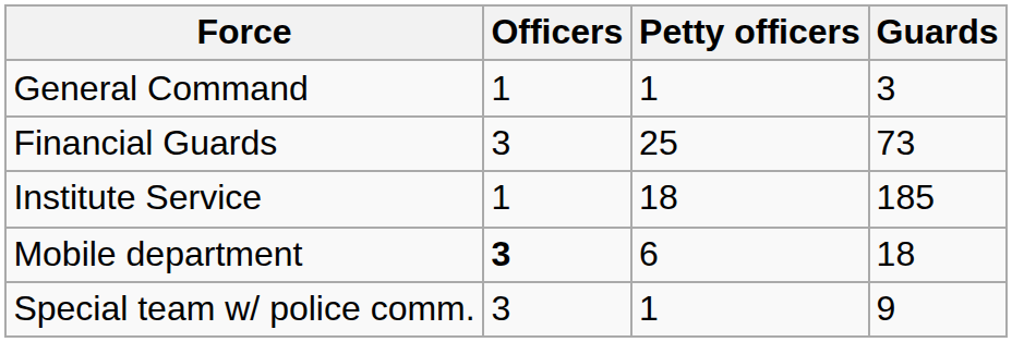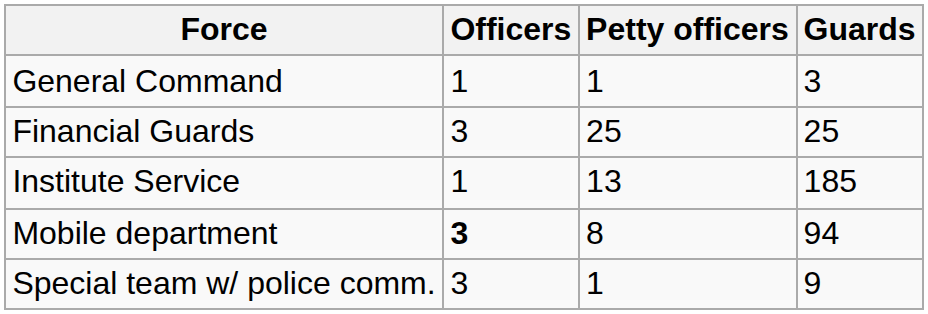Financial Guards | Guards: 73 -> 25
Institute Service | Petty officers: 18 -> 13
Mobile department | Petty officers: 6 -> 8
Mobile department | Guards: 18 -> 94
